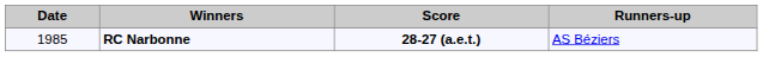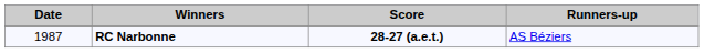RC Narbonne | Date: 1985 -> 1987
